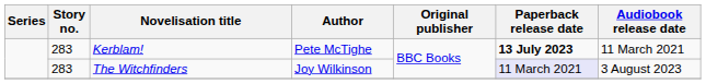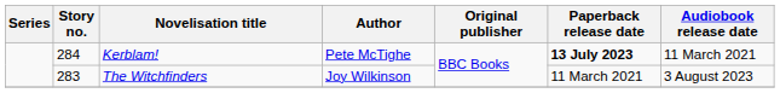Kerblam! | Story no.: 283 -> 284
The Witchfinders | Paperback release date: lavender background -> no background
